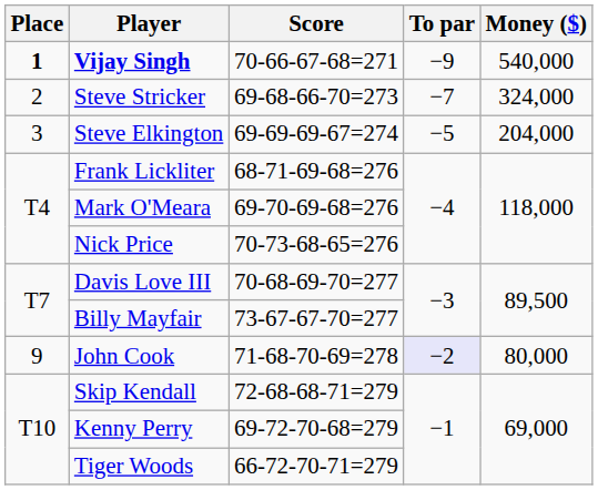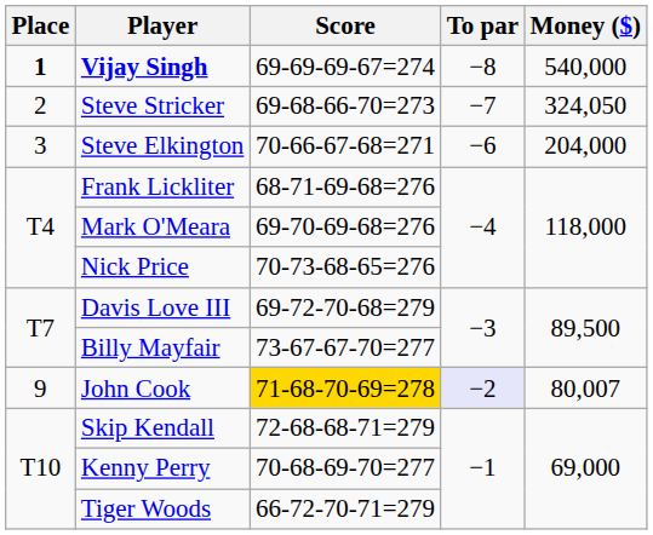Vijay Singh | Score: 70-66-67-68=271 -> 69-69-69-67=274
Vijay Singh | To par: −9 -> −8
Steve Stricker | Money ($): 324,000 -> 324,050
Steve Elkington | Score: 69-69-69-67=274 -> 70-66-67-68=271
Steve Elkington | To par: −5 -> −6
Davis Love III | Score: 70-68-69-70=277 -> 69-72-70-68=279
John Cook | Score: no background -> gold background
John Cook | Money ($): 80,000 -> 80,007
Kenny Perry | Score: 69-72-70-68=279 -> 70-68-69-70=277
